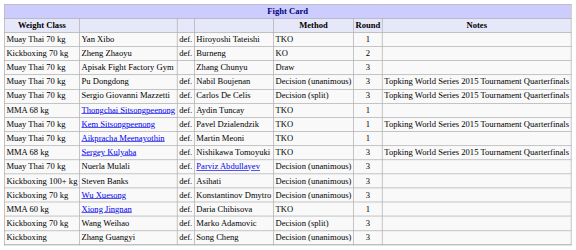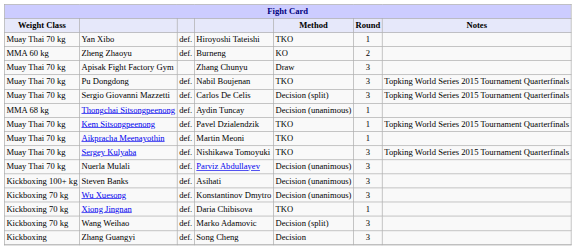Zheng Zhaoyu | Weight Class: Kickboxing 70 kg -> MMA 60 kg
Pu Dongdong | Method: Decision (unanimous) -> TKO
Thongchai Sitsongpeenong | Method: TKO -> Decision (unanimous)
Sergey Kulyaba | Weight Class: MMA 68 kg -> Muay Thai 70 kg
Xiong Jingnan | Weight Class: MMA 60 kg -> Kickboxing 70 kg
Zhang Guangyi | Method: Decision (unanimous) -> Decision
